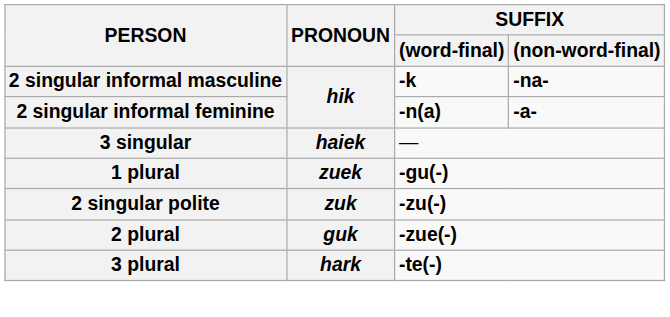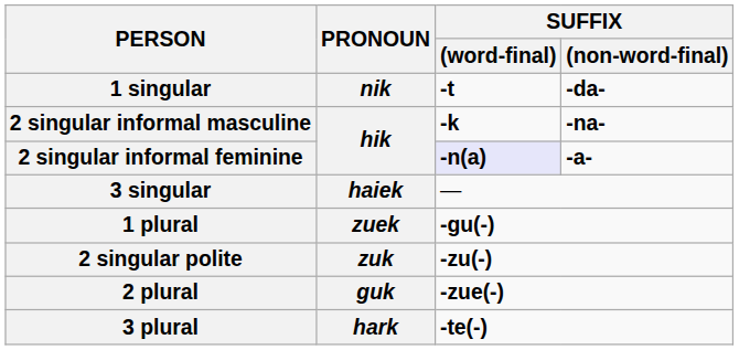+ row: 1 singular | nik | -t | -da-
2 singular informal feminine | SUFFIX / (word-final): no background -> lavender background
